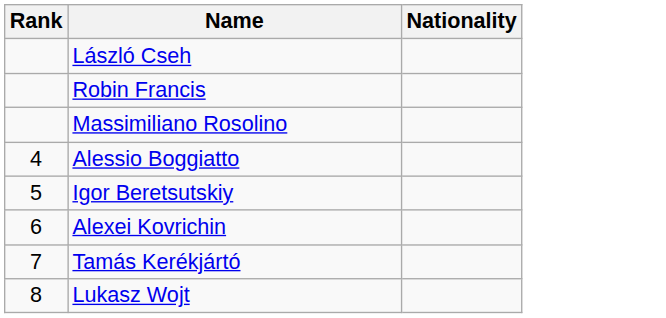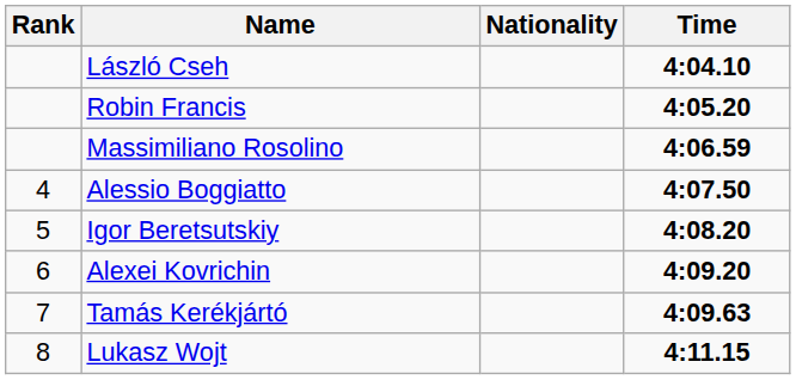+ column: Time | 4:04.10 | 4:05.20 | 4:06.59 | 4:07.50 | 4:08.20 | 4:09.20 | 4:09.63 | 4:11.15
